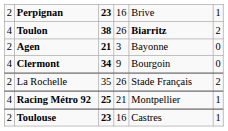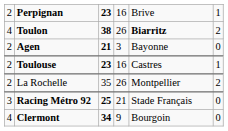rows swapped: Clermont <-> Toulouse
La Rochelle | column 5: Stade Français -> Montpellier
Racing Métro 92 | column 1: 4 -> 3
Racing Métro 92 | column 5: Montpellier -> Stade Français
Racing Métro 92 | column 6: 1 -> 0
